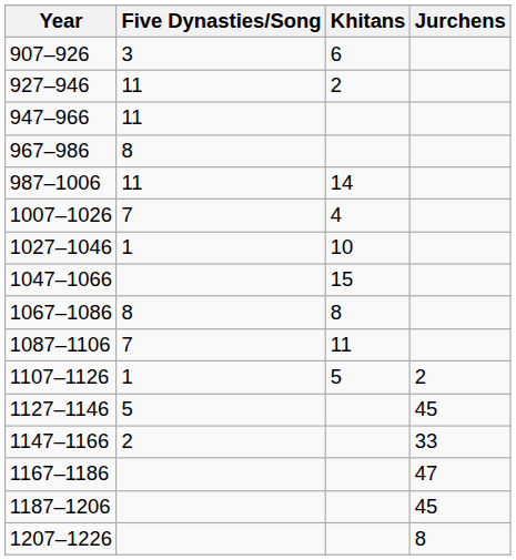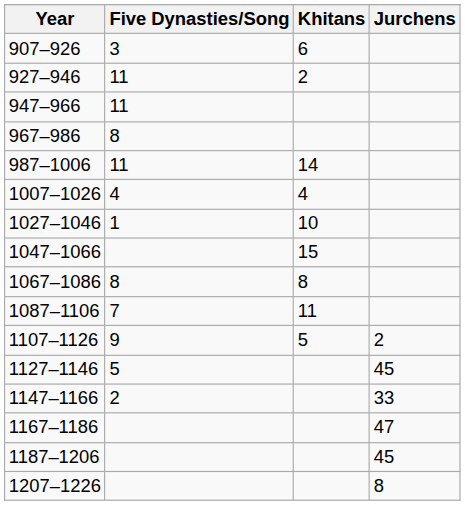1007–1026 | Five Dynasties/Song: 7 -> 4
1107–1126 | Five Dynasties/Song: 1 -> 9
